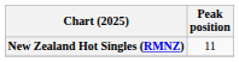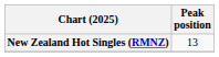New Zealand Hot Singles (RMNZ) | Peak position: 11 -> 13
